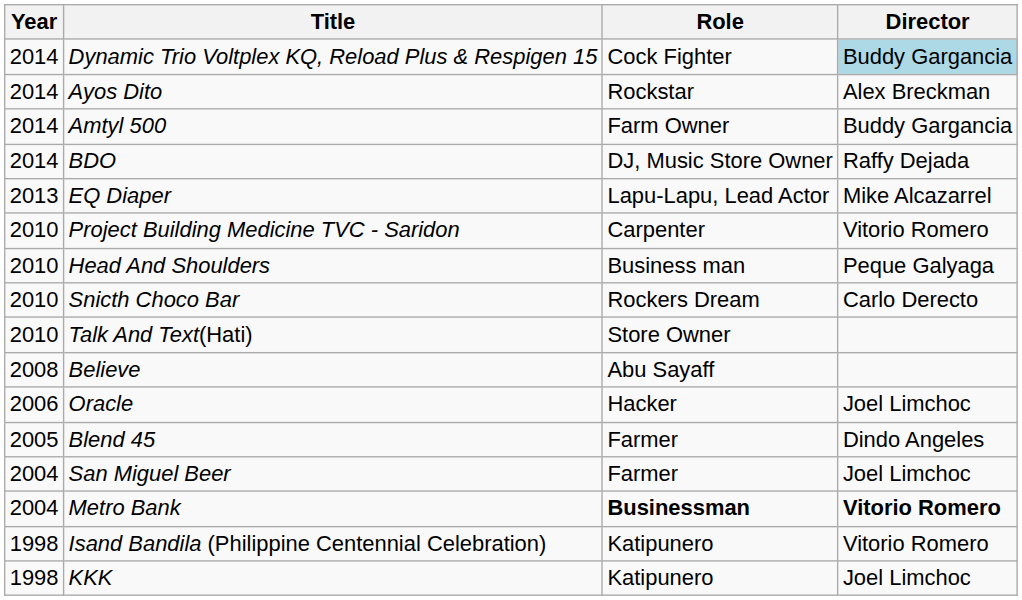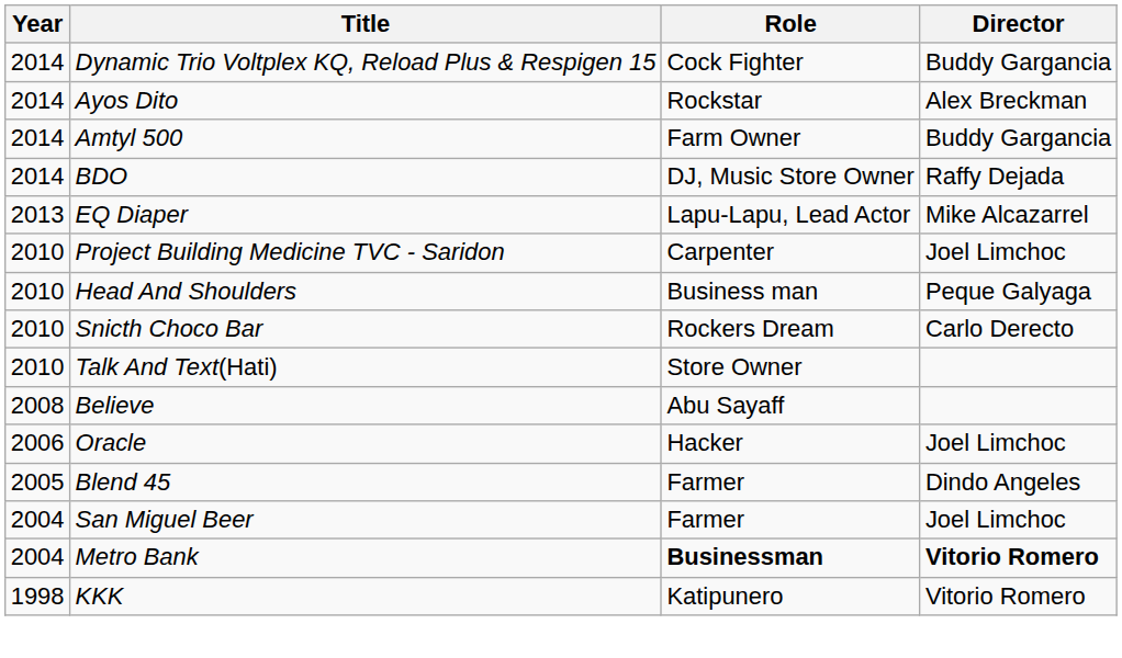Dynamic Trio Voltplex KQ, Reload Plus & Respigen 15 | Director: lightblue background -> no background
Project Building Medicine TVC - Saridon | Director: Vitorio Romero -> Joel Limchoc
- row: 1998 | Isand Bandila (Philippine Centennial Celebration) | Katipunero | Vitorio Romero
KKK | Director: Joel Limchoc -> Vitorio Romero
